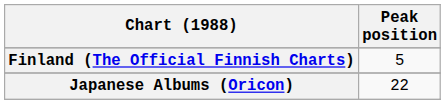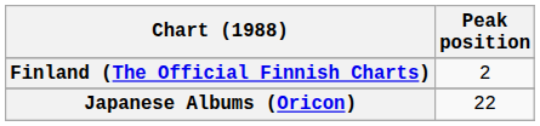Finland (The Official Finnish Charts) | Peak position: 5 -> 2
